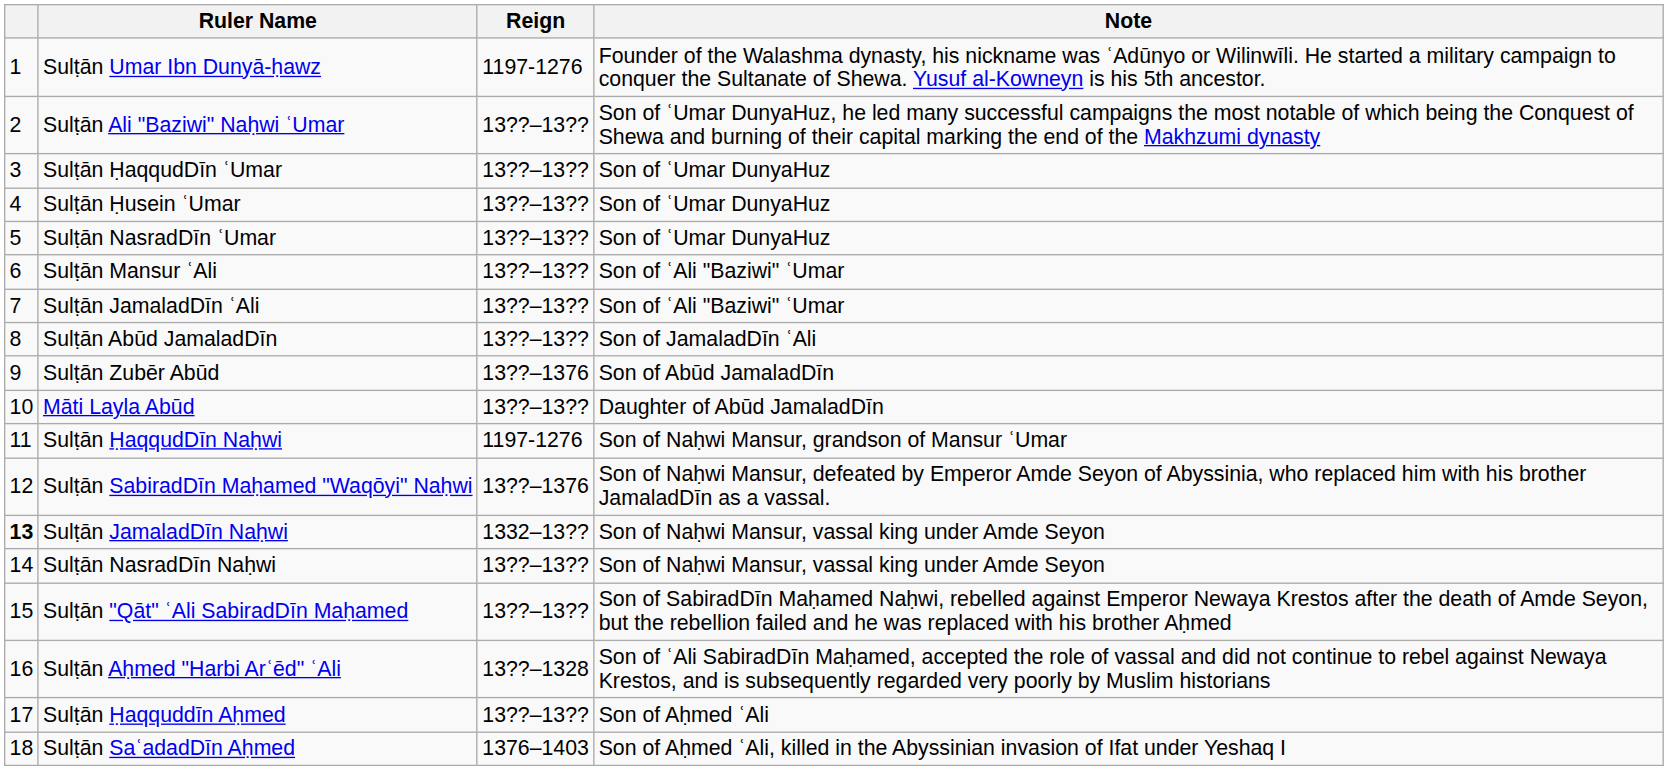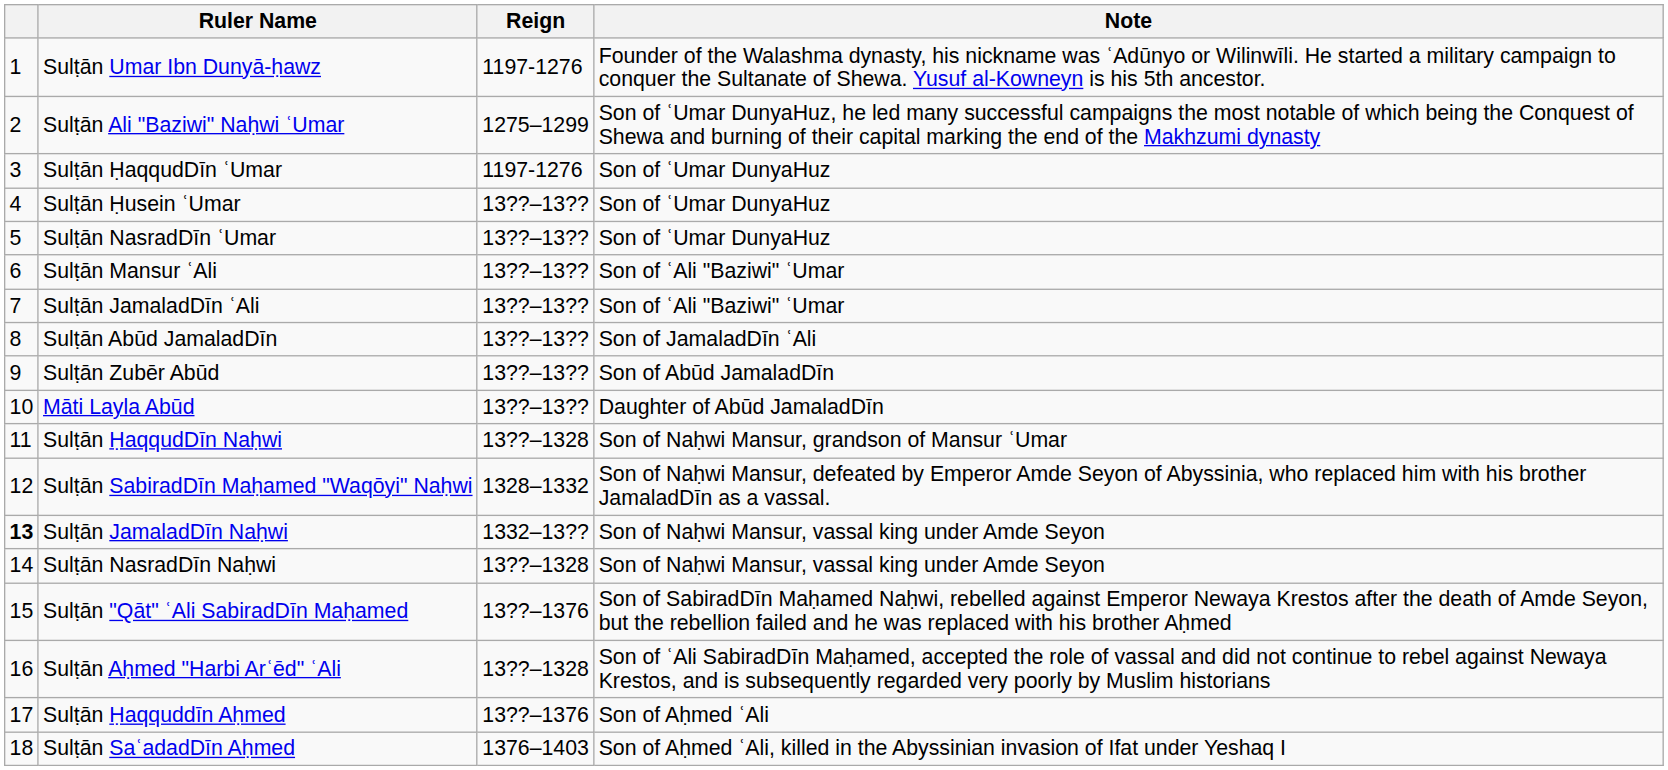Sulṭān Ali "Baziwi" Naḥwi ʿUmar | Reign: 13??–13?? -> 1275–1299
Sulṭān ḤaqqudDīn ʿUmar | Reign: 13??–13?? -> 1197-1276
Sulṭān Zubēr Abūd | Reign: 13??–1376 -> 13??–13??
Sulṭān ḤaqqudDīn Naḥwi | Reign: 1197-1276 -> 13??–1328
Sulṭān SabiradDīn Maḥamed "Waqōyi" Naḥwi | Reign: 13??–1376 -> 1328–1332
Sulṭān NasradDīn Naḥwi | Reign: 13??–13?? -> 13??–1328
Sulṭān "Qāt" ʿAli SabiradDīn Maḥamed | Reign: 13??–13?? -> 13??–1376
Sulṭān Ḥaqquddīn Aḥmed | Reign: 13??–13?? -> 13??–1376
